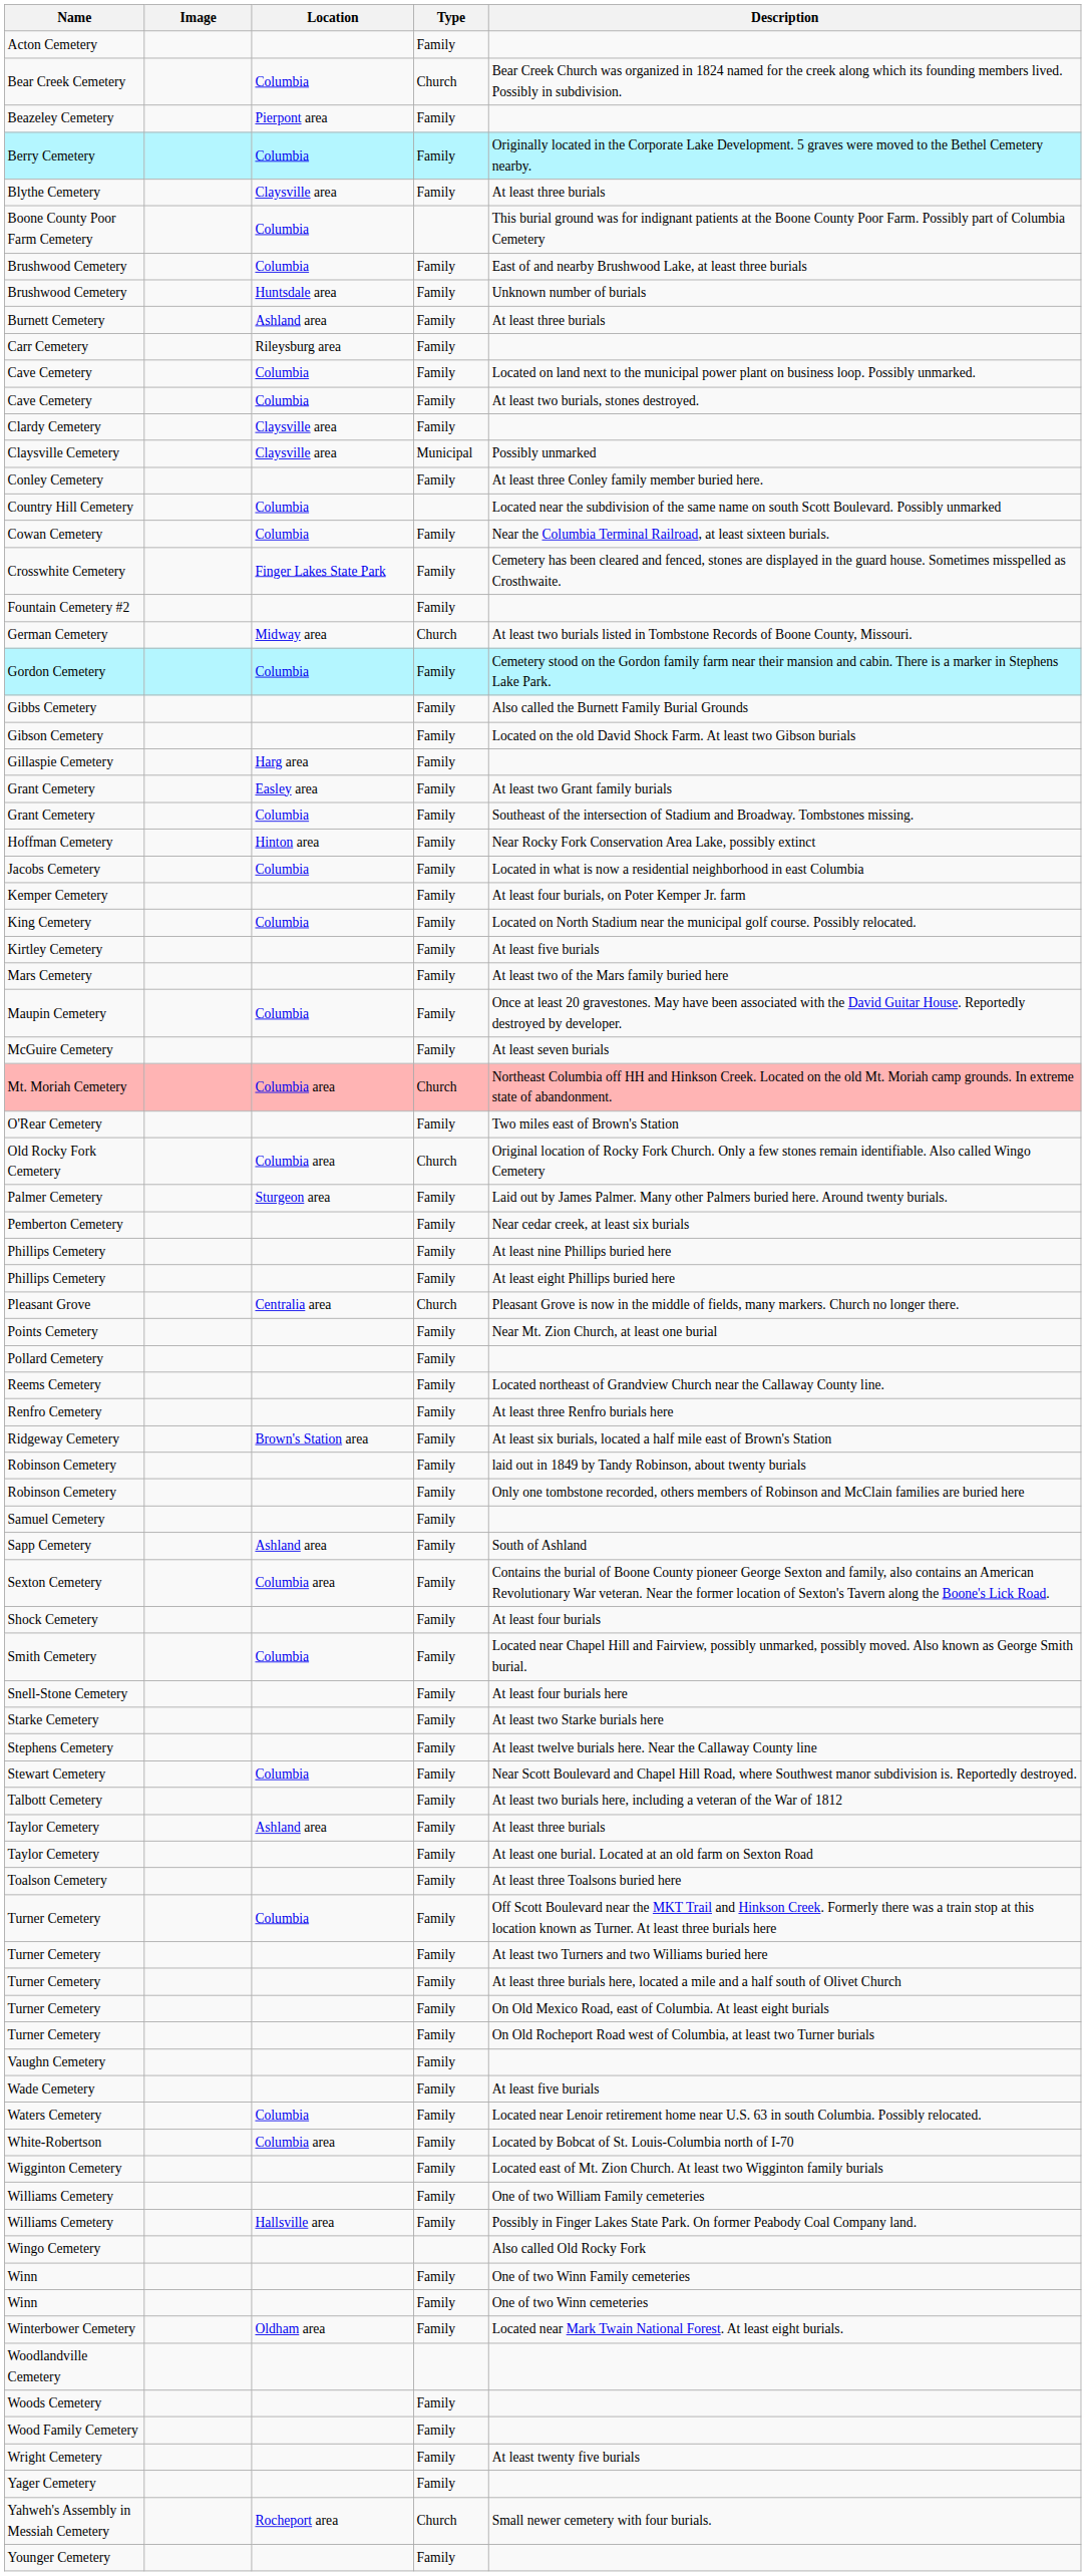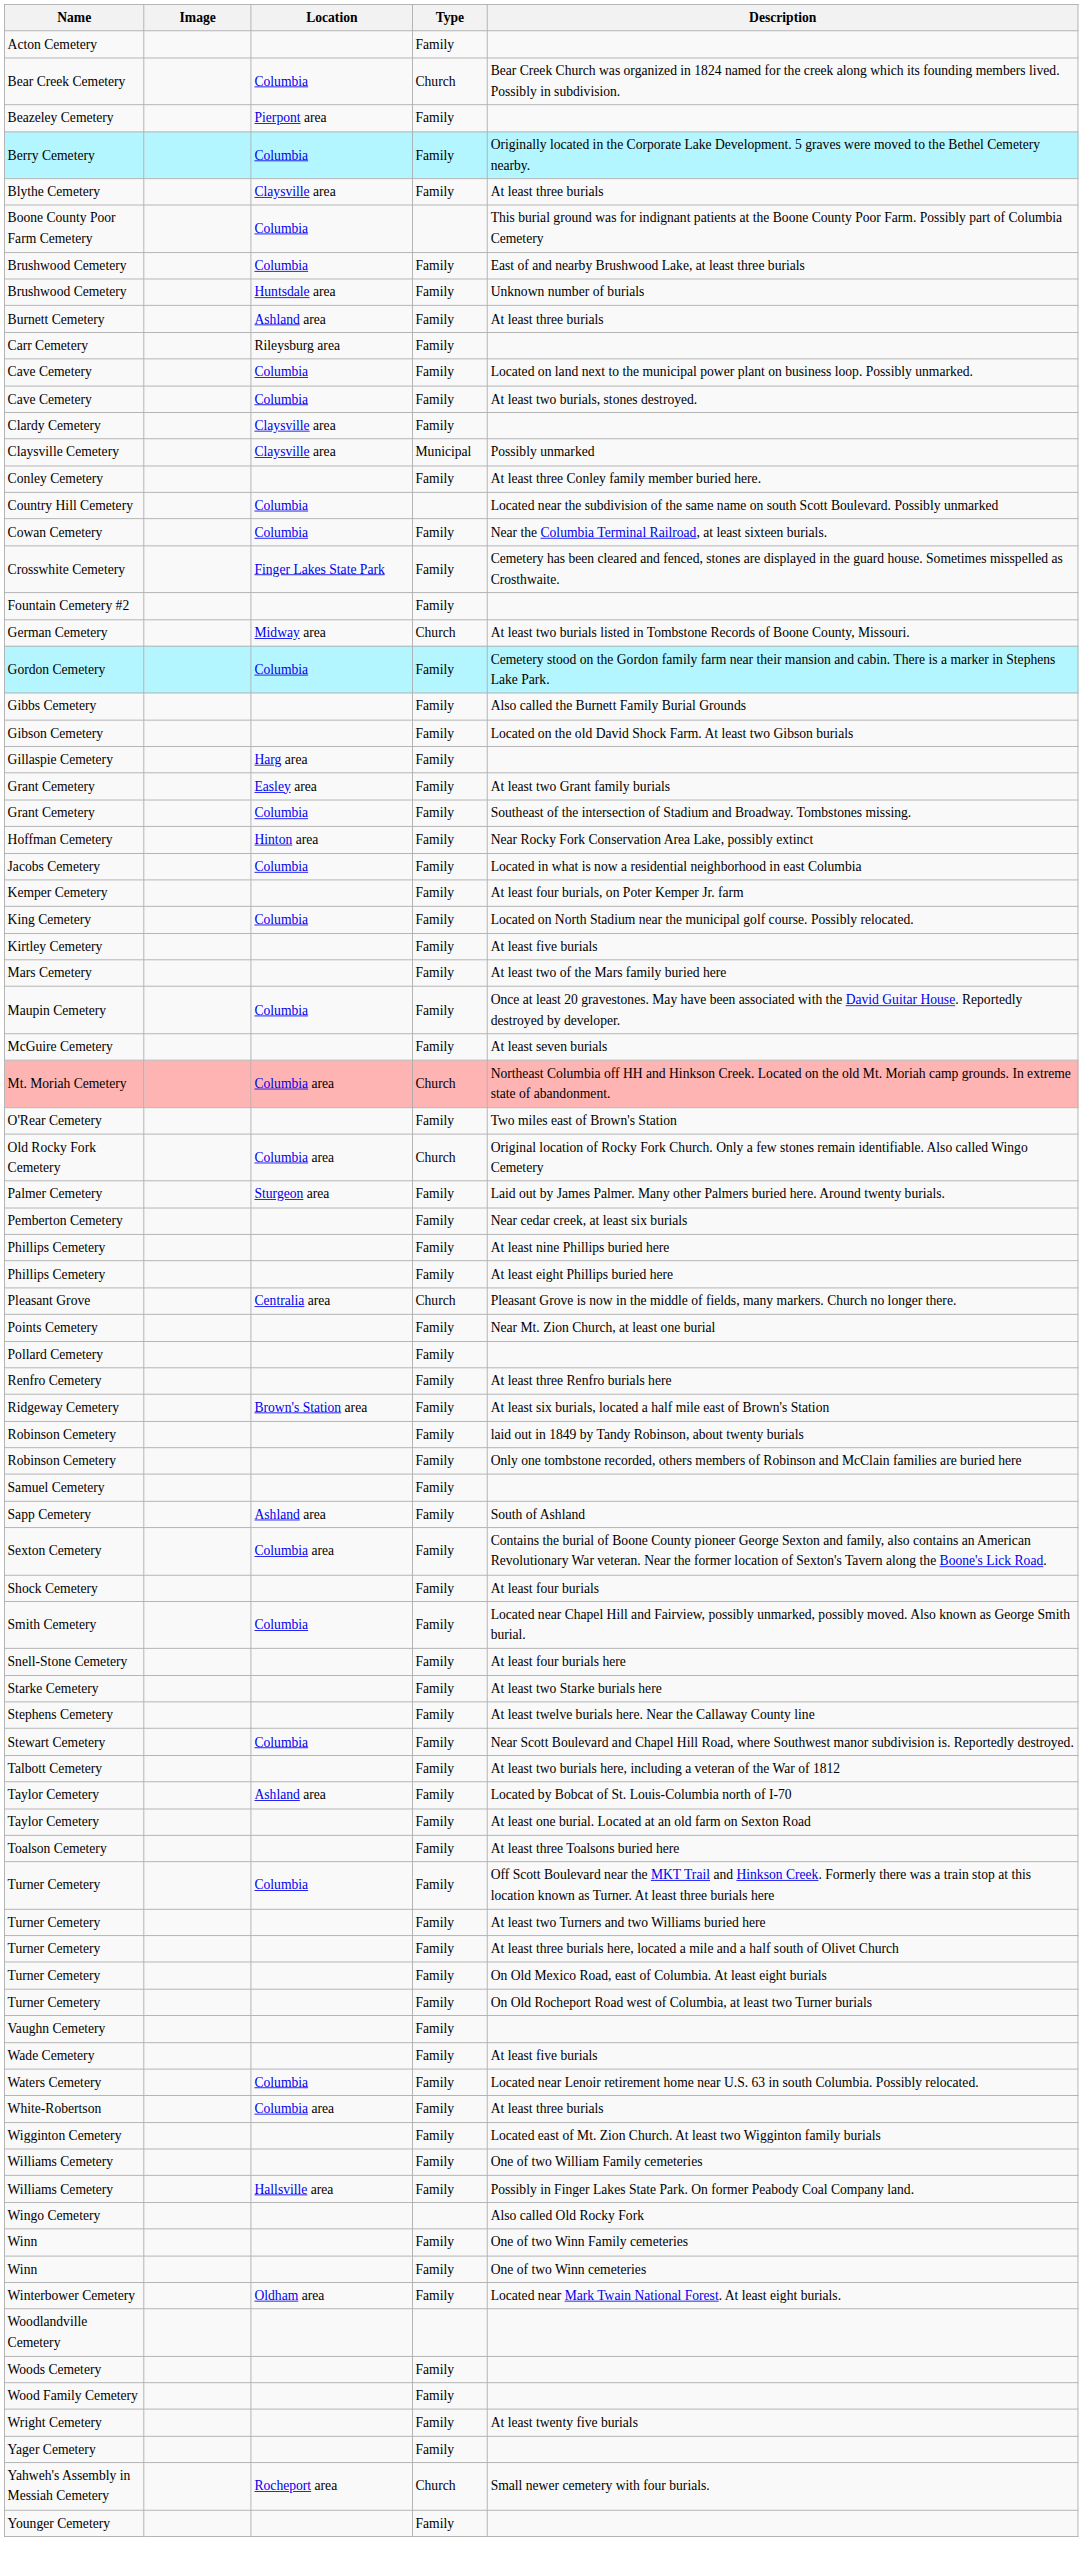- row: Reems Cemetery | Family | Located northeast of Grandview Church near the Callaway County line.
Taylor Cemetery / Ashland area | Description: At least three burials -> Located by Bobcat of St. Louis-Columbia north of I-70
White-Robertson | Description: Located by Bobcat of St. Louis-Columbia north of I-70 -> At least three burials
